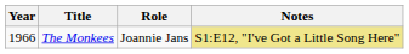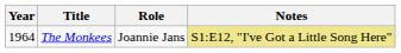The Monkees | Year: 1966 -> 1964
